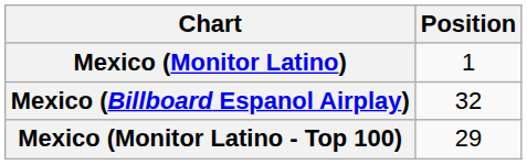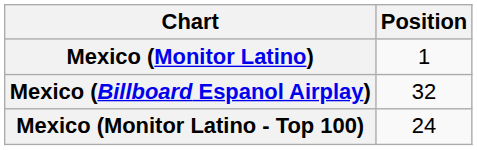Mexico (Monitor Latino - Top 100) | Position: 29 -> 24
